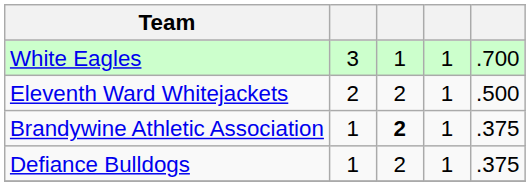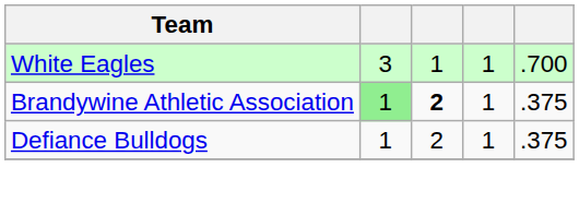- row: Eleventh Ward Whitejackets | 2 | 2 | 1 | .500
Brandywine Athletic Association | column 2: no background -> lightgreen background
